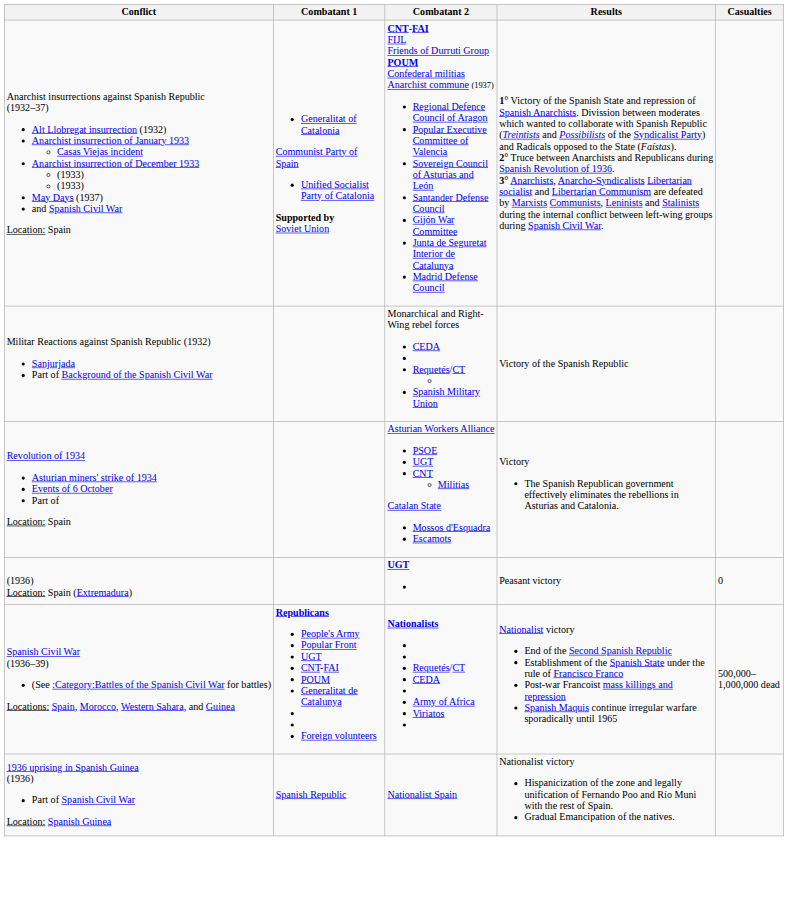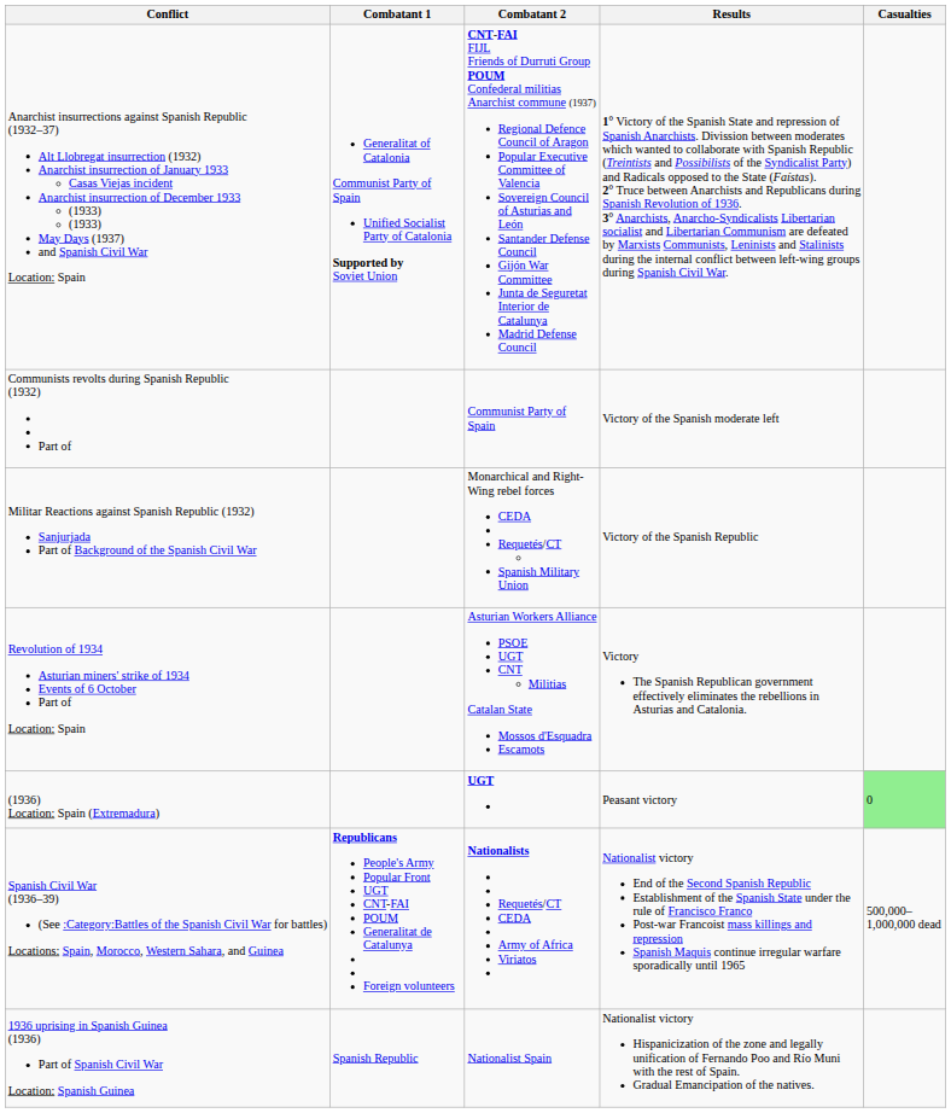+ row: Communists revolts during Spanish Republic (1932) Part of | Communist Party of Spain | Victory of the Spanish moderate left
(1936) Location: Spain (Extremadura) | Casualties: no background -> lightgreen background
